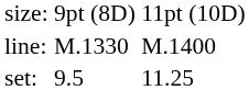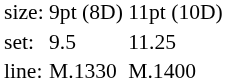rows swapped: set: <-> line:
